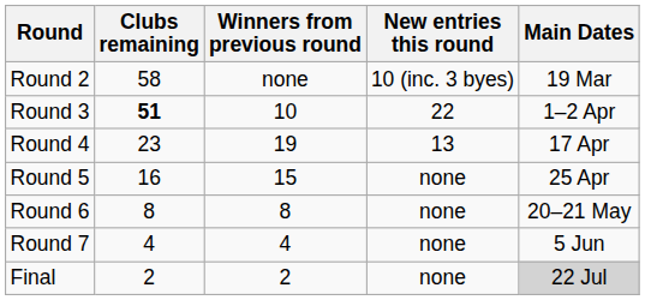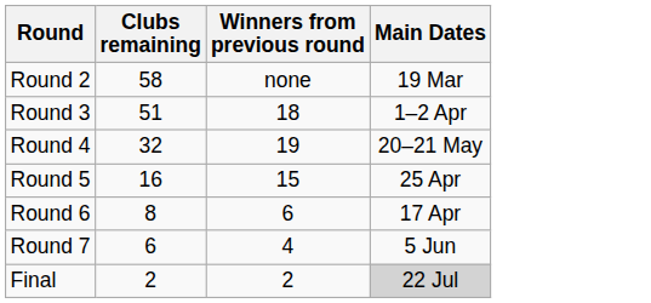- column: New entries this round | 10 (inc. 3 byes) | 22 | 13 | none | none | none | none
Round 3 | Clubs remaining: bold -> normal
Round 3 | Winners from previous round: 10 -> 18
Round 4 | Clubs remaining: 23 -> 32
Round 4 | Main Dates: 17 Apr -> 20–21 May
Round 6 | Winners from previous round: 8 -> 6
Round 6 | Main Dates: 20–21 May -> 17 Apr
Round 7 | Clubs remaining: 4 -> 6
